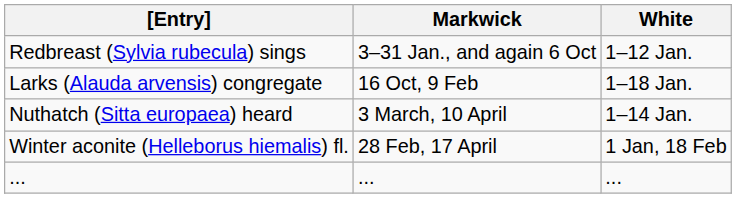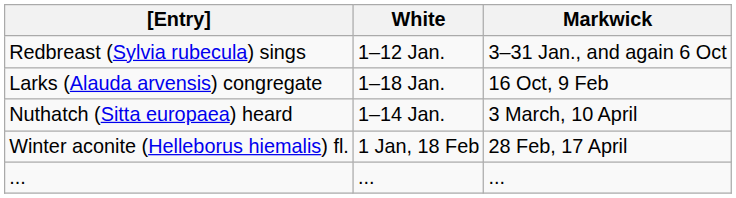columns swapped: White <-> Markwick
